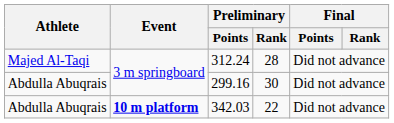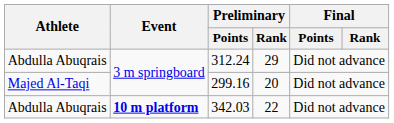312.24 | Athlete: Majed Al-Taqi -> Abdulla Abuqrais
312.24 | Preliminary / Rank: 28 -> 29
299.16 | Athlete: Abdulla Abuqrais -> Majed Al-Taqi
299.16 | Preliminary / Rank: 30 -> 20
